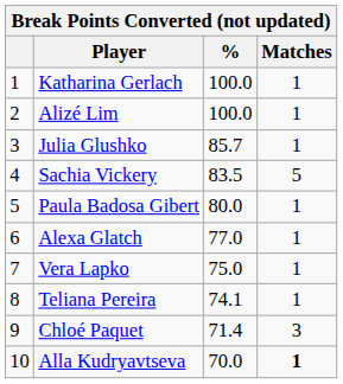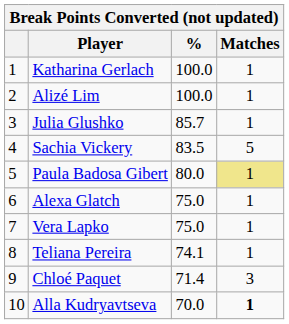Paula Badosa Gibert | Matches: no background -> khaki background
Alexa Glatch | %: 77.0 -> 75.0
